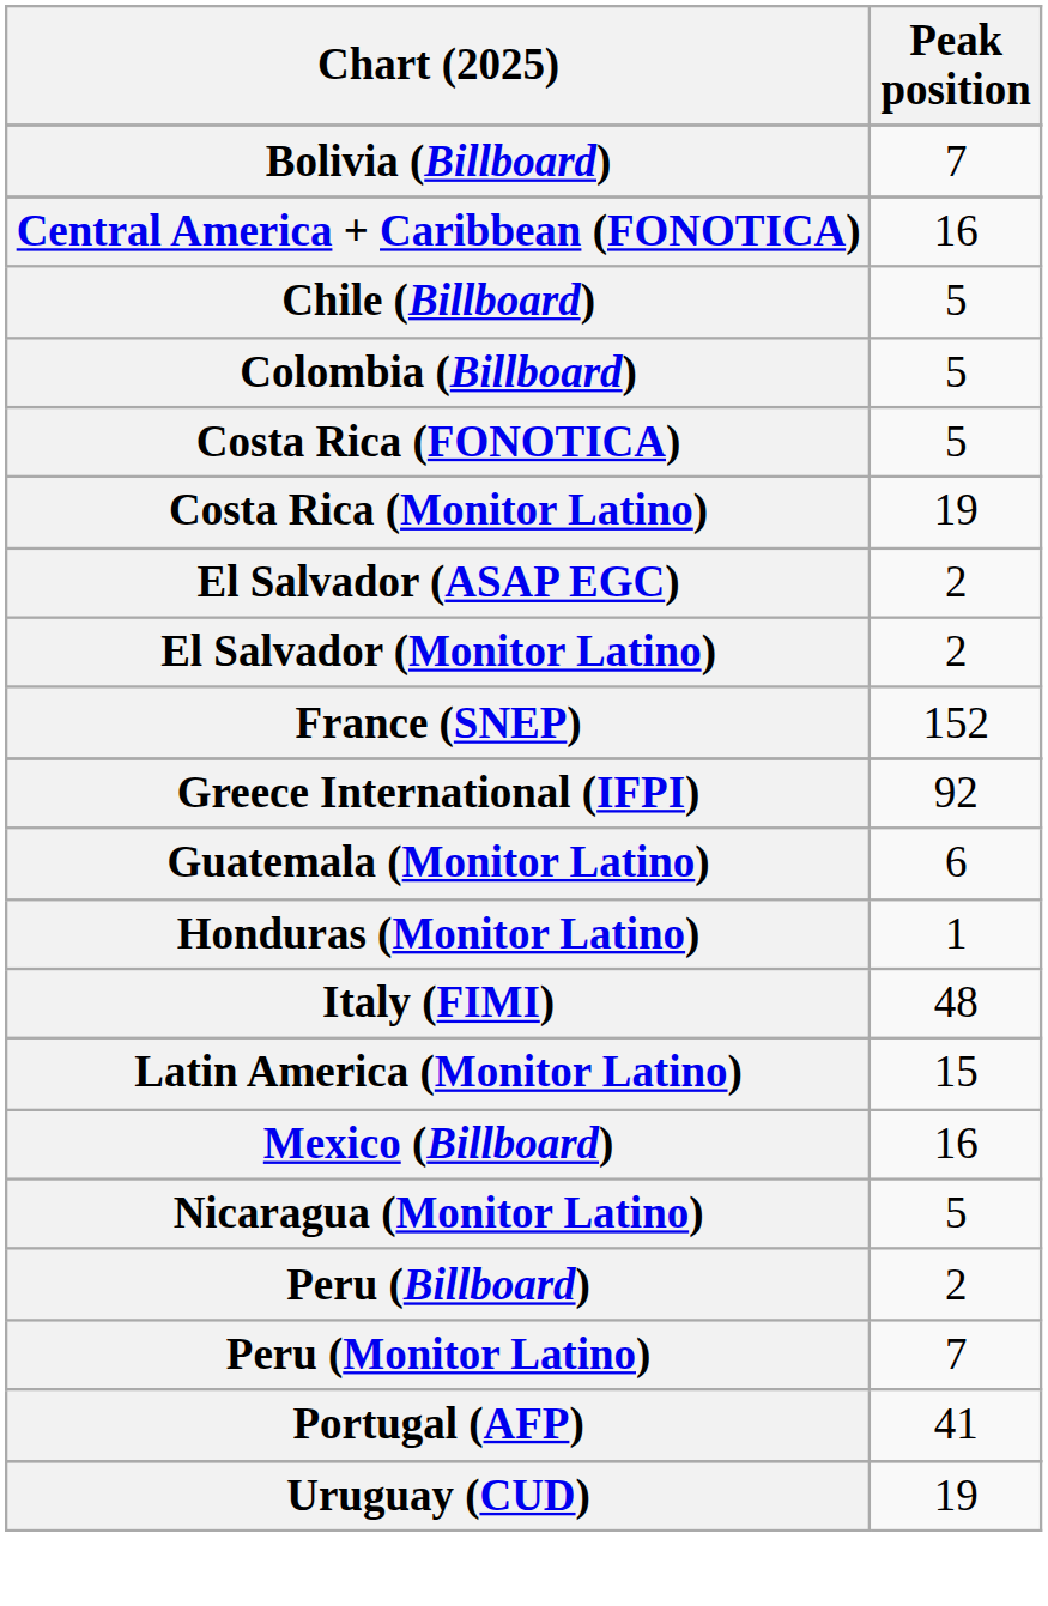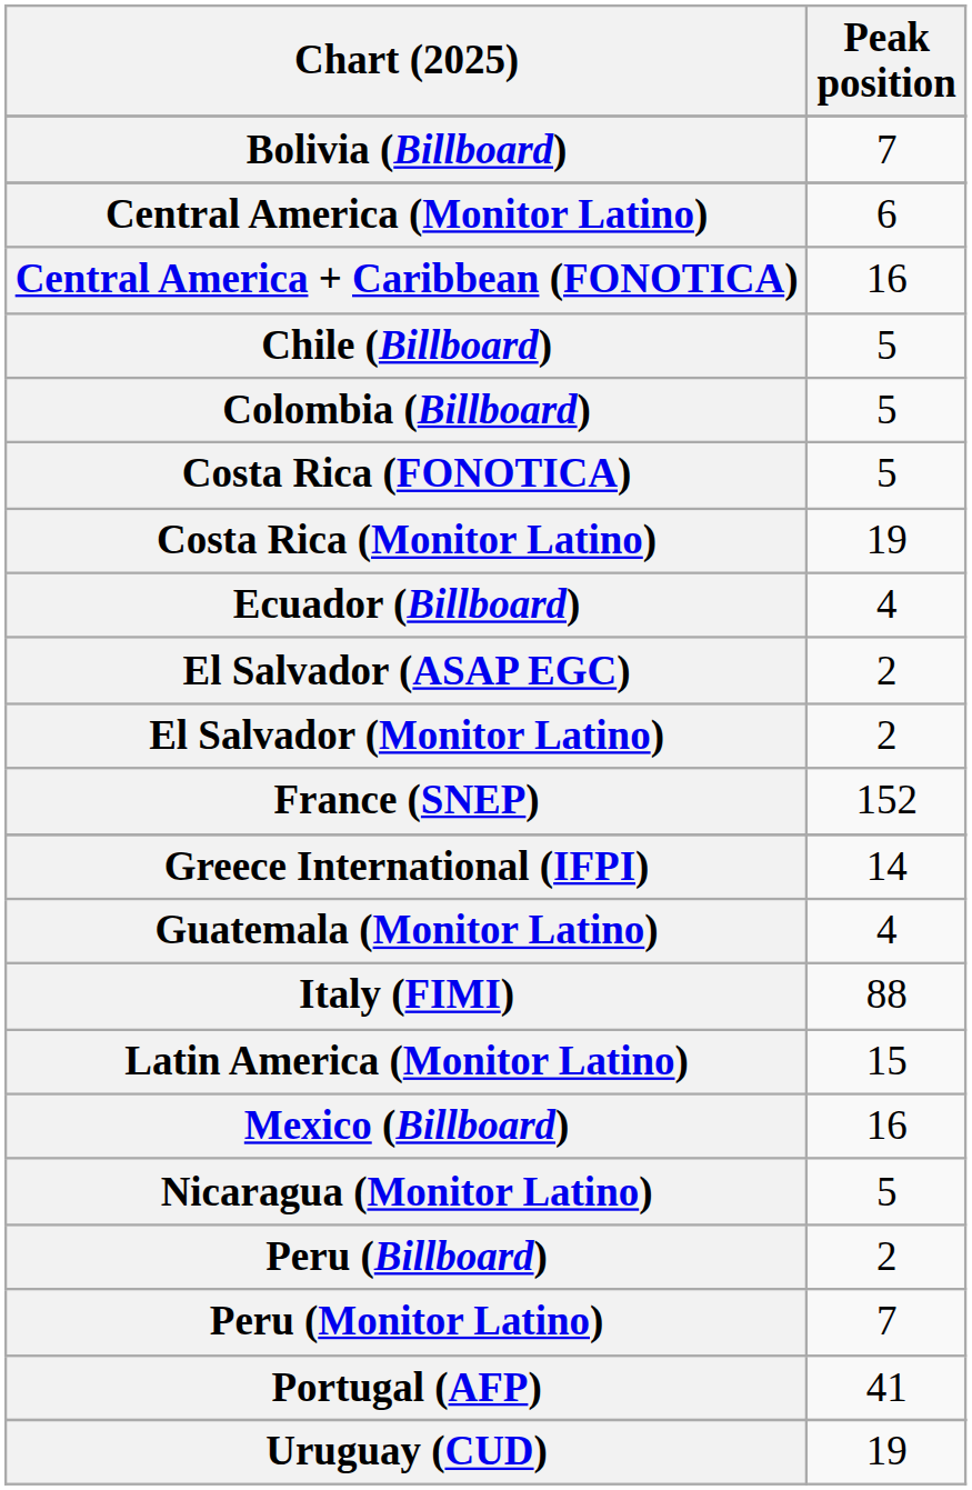+ row: Central America (Monitor Latino) | 6
+ row: Ecuador (Billboard) | 4
Greece International (IFPI) | Peak position: 92 -> 14
Guatemala (Monitor Latino) | Peak position: 6 -> 4
- row: Honduras (Monitor Latino) | 1
Italy (FIMI) | Peak position: 48 -> 88
